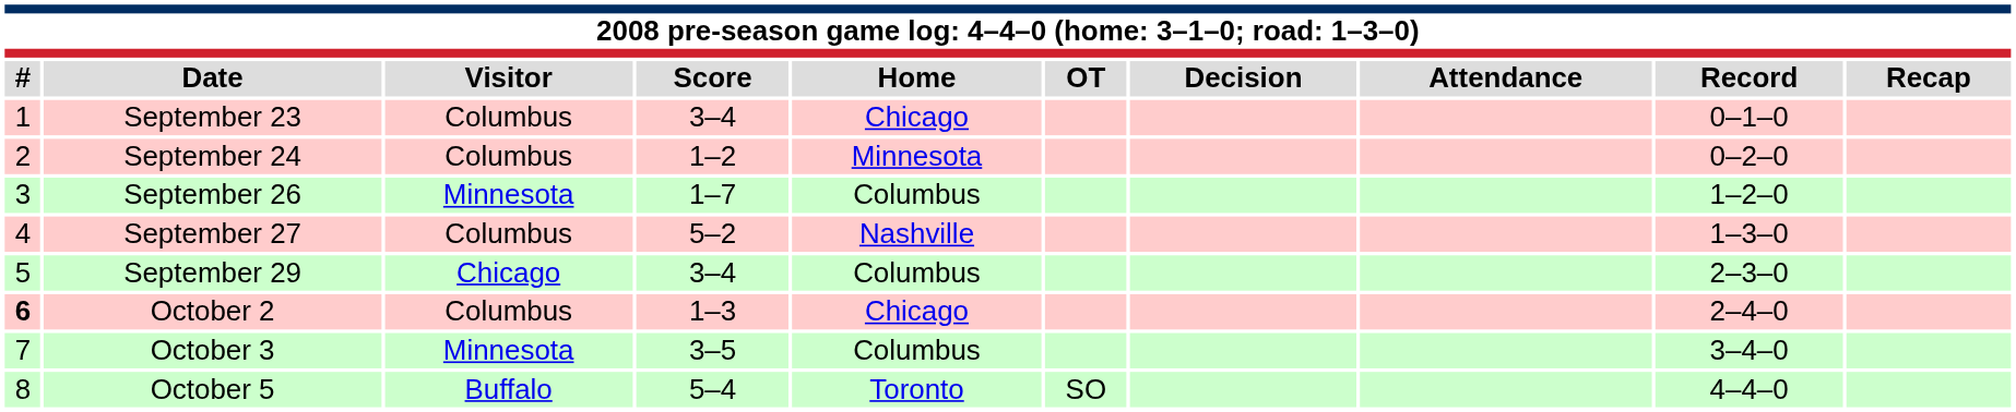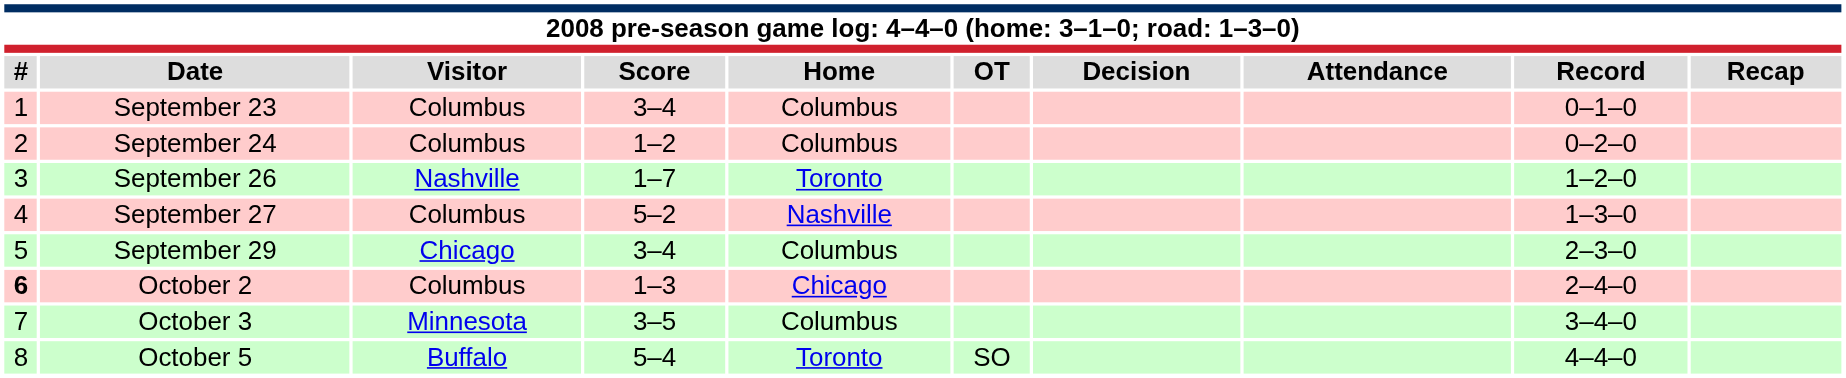September 23 | Home: Chicago -> Columbus
September 24 | Home: Minnesota -> Columbus
September 26 | Visitor: Minnesota -> Nashville
September 26 | Home: Columbus -> Toronto
